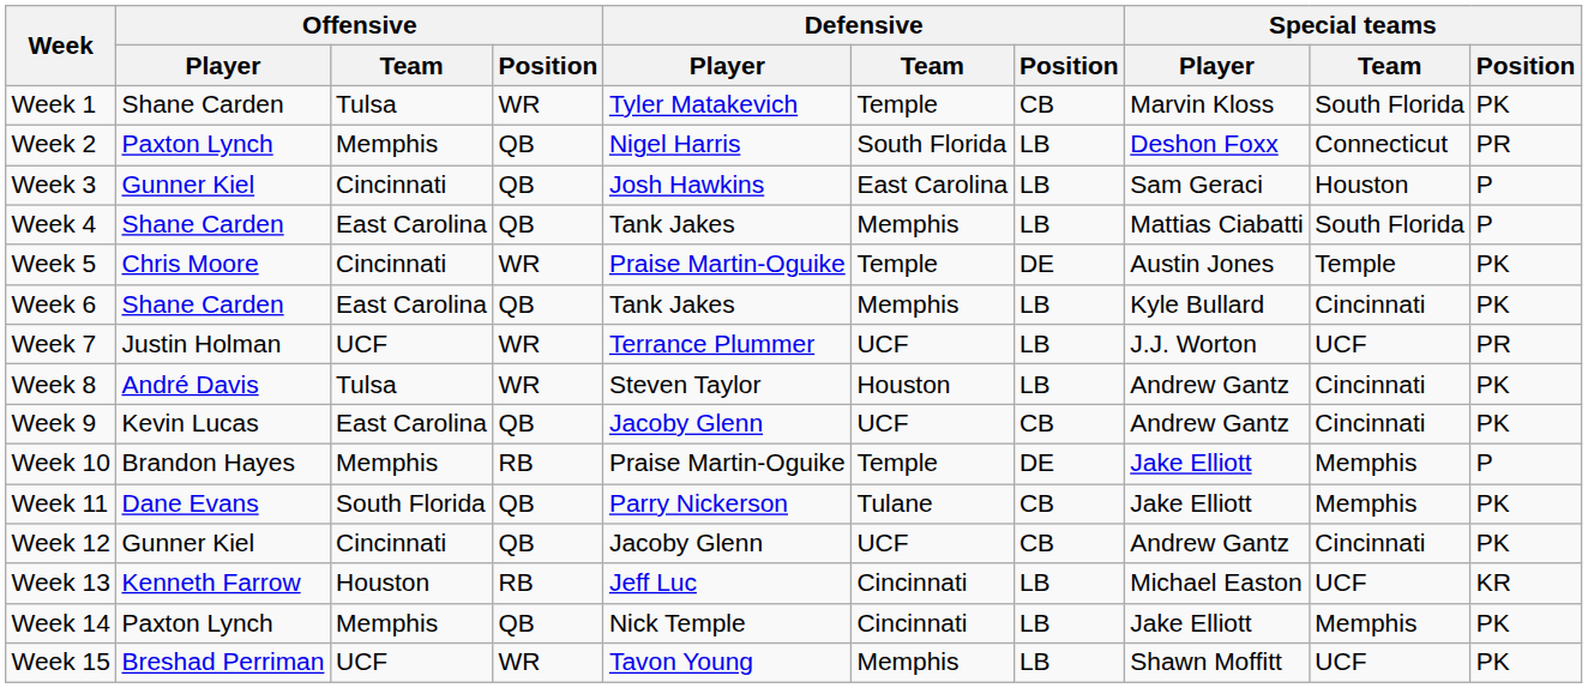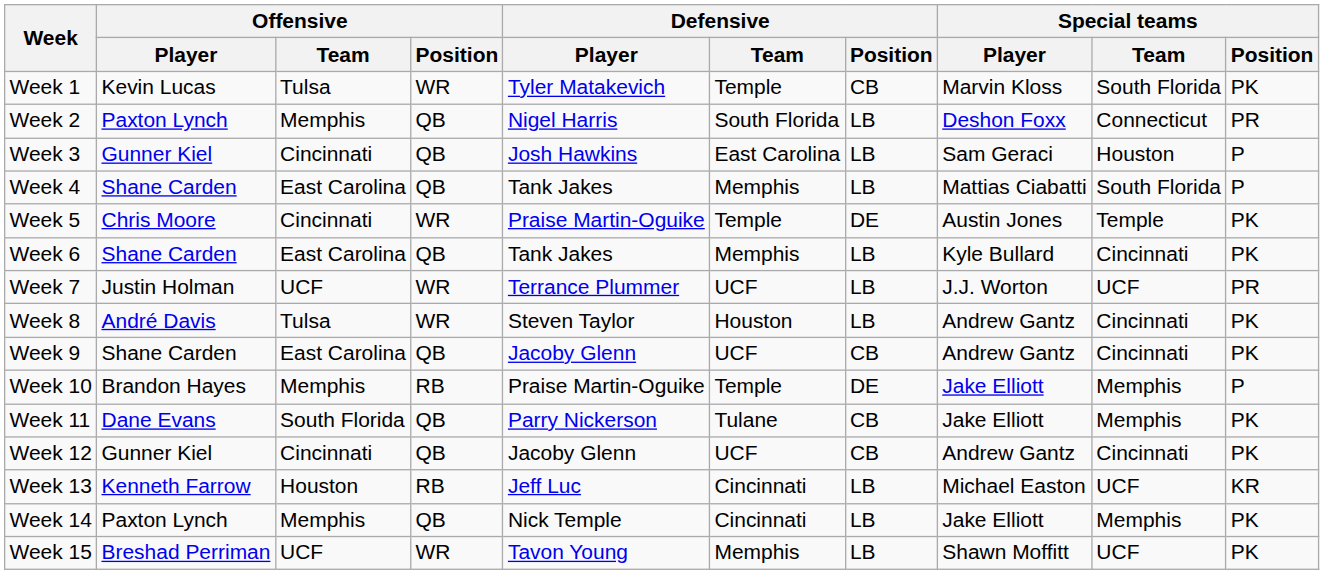Week 1 | Offensive / Player: Shane Carden -> Kevin Lucas
Week 9 | Offensive / Player: Kevin Lucas -> Shane Carden
